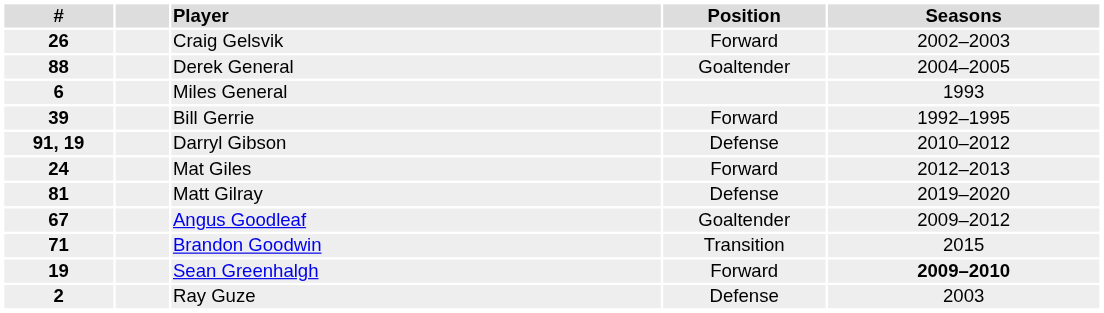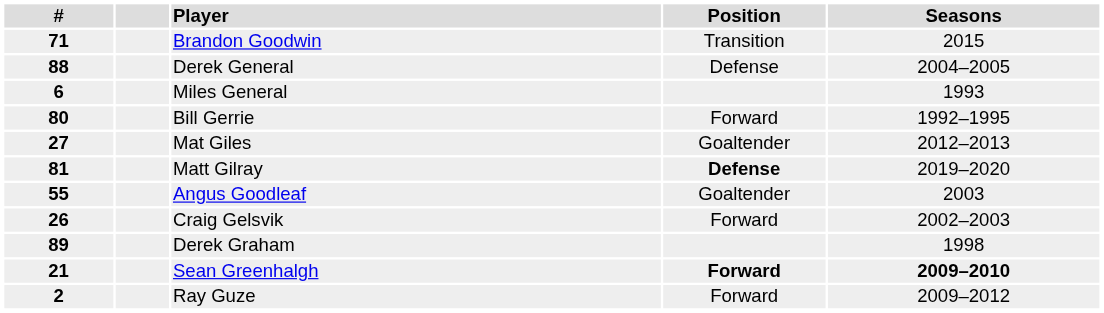rows swapped: Craig Gelsvik <-> Brandon Goodwin
Derek General | Position: Goaltender -> Defense
Bill Gerrie | #: 39 -> 80
- row: 91, 19 | Darryl Gibson | Defense | 2010–2012
Mat Giles | #: 24 -> 27
Mat Giles | Position: Forward -> Goaltender
Matt Gilray | Position: normal -> bold
Angus Goodleaf | #: 67 -> 55
Angus Goodleaf | Seasons: 2009–2012 -> 2003
+ row: 89 | Derek Graham | 1998
Sean Greenhalgh | #: 19 -> 21
Sean Greenhalgh | Position: normal -> bold
Ray Guze | Position: Defense -> Forward
Ray Guze | Seasons: 2003 -> 2009–2012
